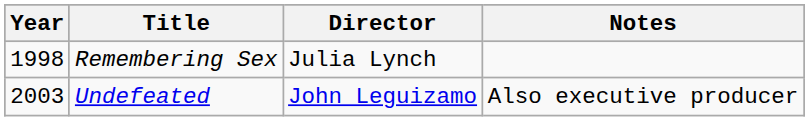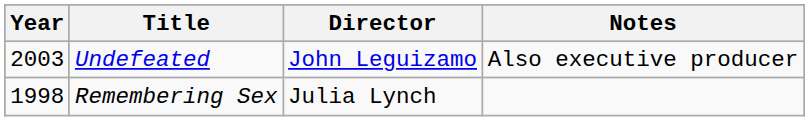rows swapped: Remembering Sex <-> Undefeated
